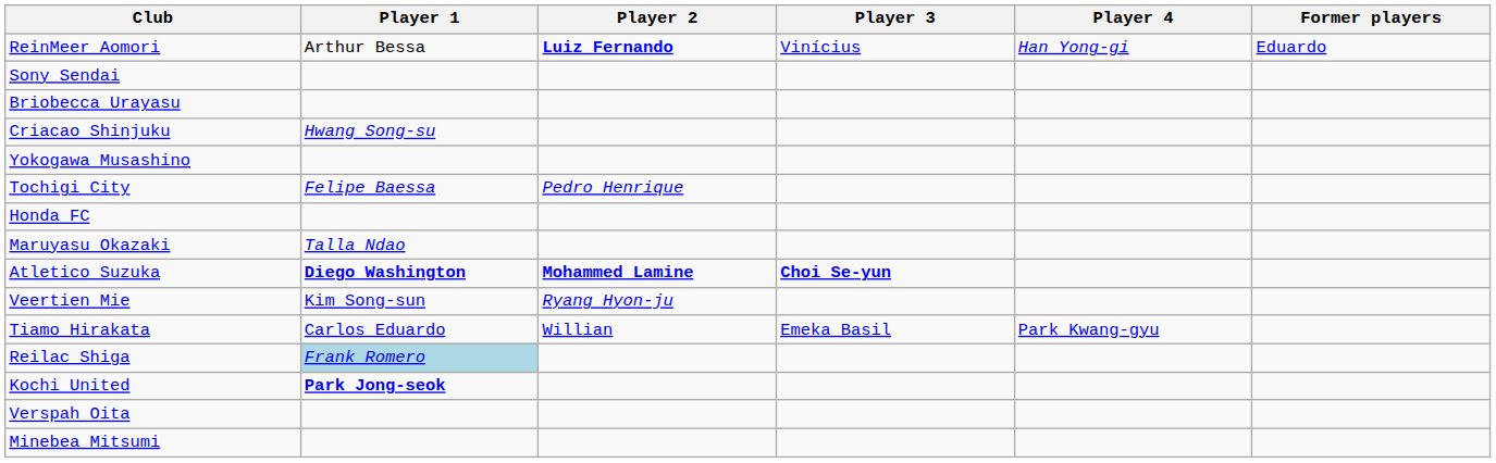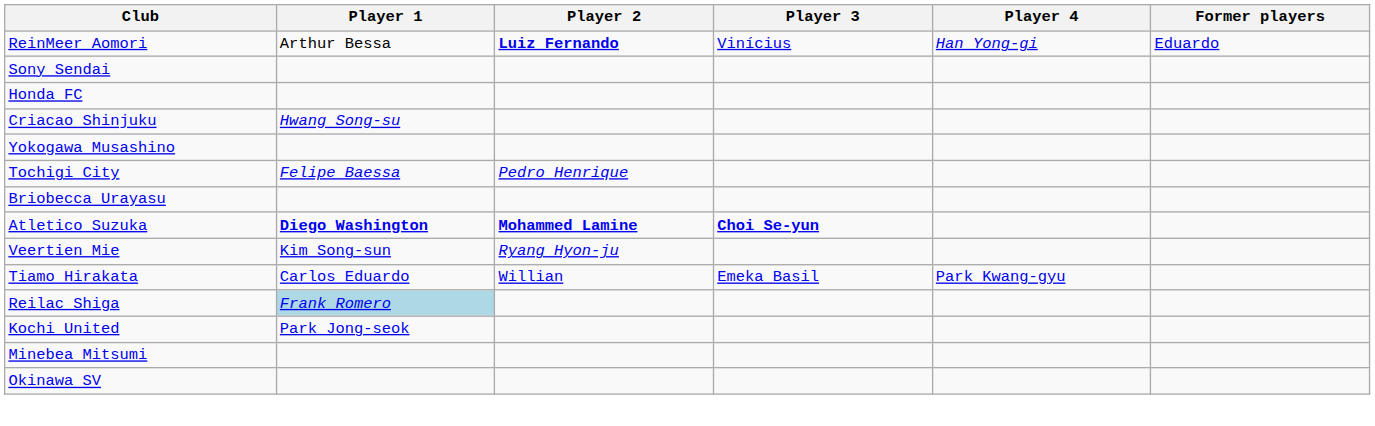rows swapped: Briobecca Urayasu <-> Honda FC
- row: Maruyasu Okazaki | Talla Ndao
Kochi United | Player 1: bold -> normal
- row: Verspah Oita
+ row: Okinawa SV
